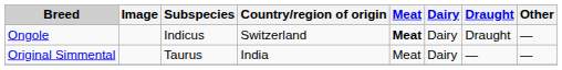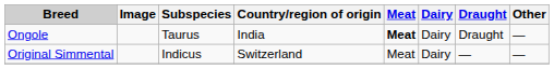Ongole | Subspecies: Indicus -> Taurus
Ongole | Country/region of origin: Switzerland -> India
Original Simmental | Subspecies: Taurus -> Indicus
Original Simmental | Country/region of origin: India -> Switzerland
